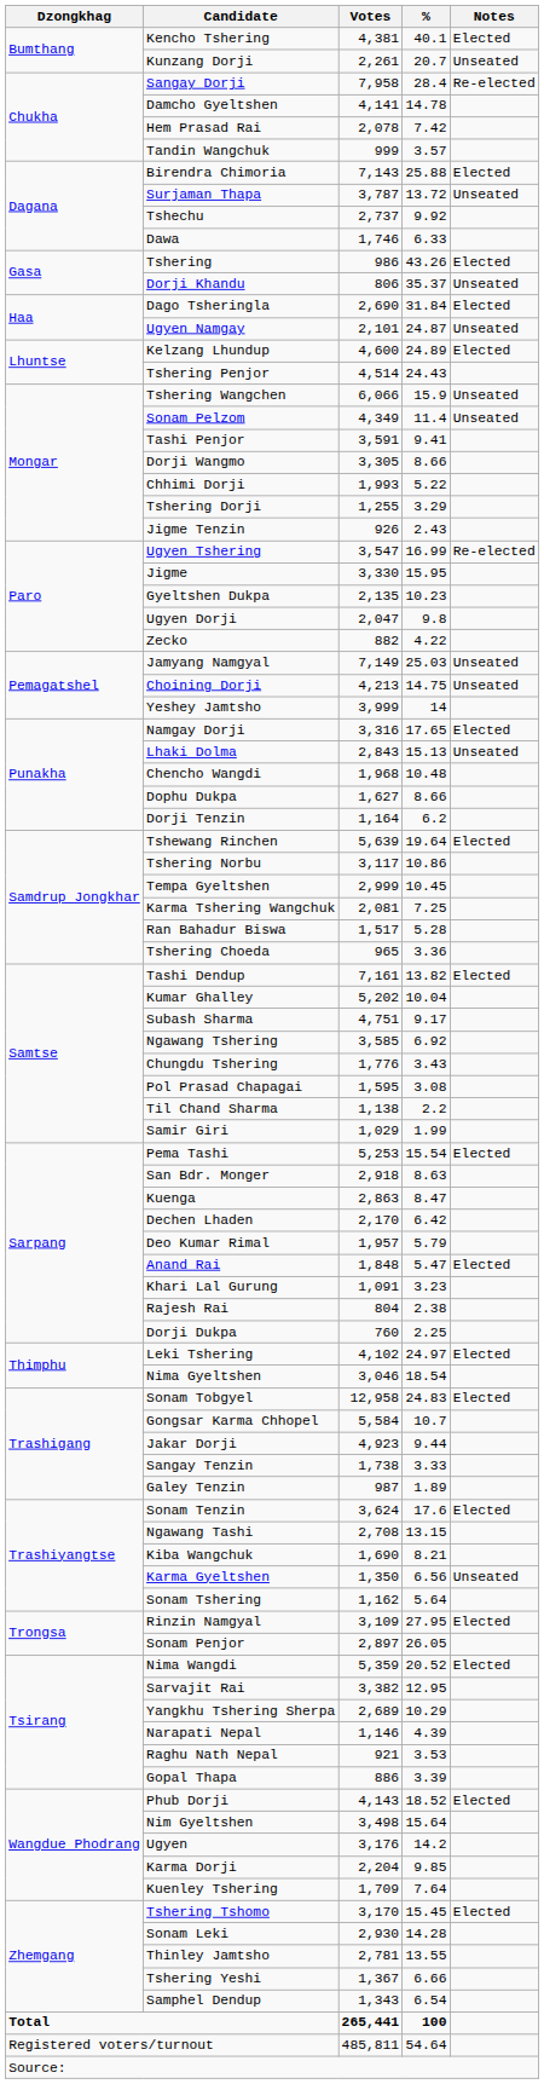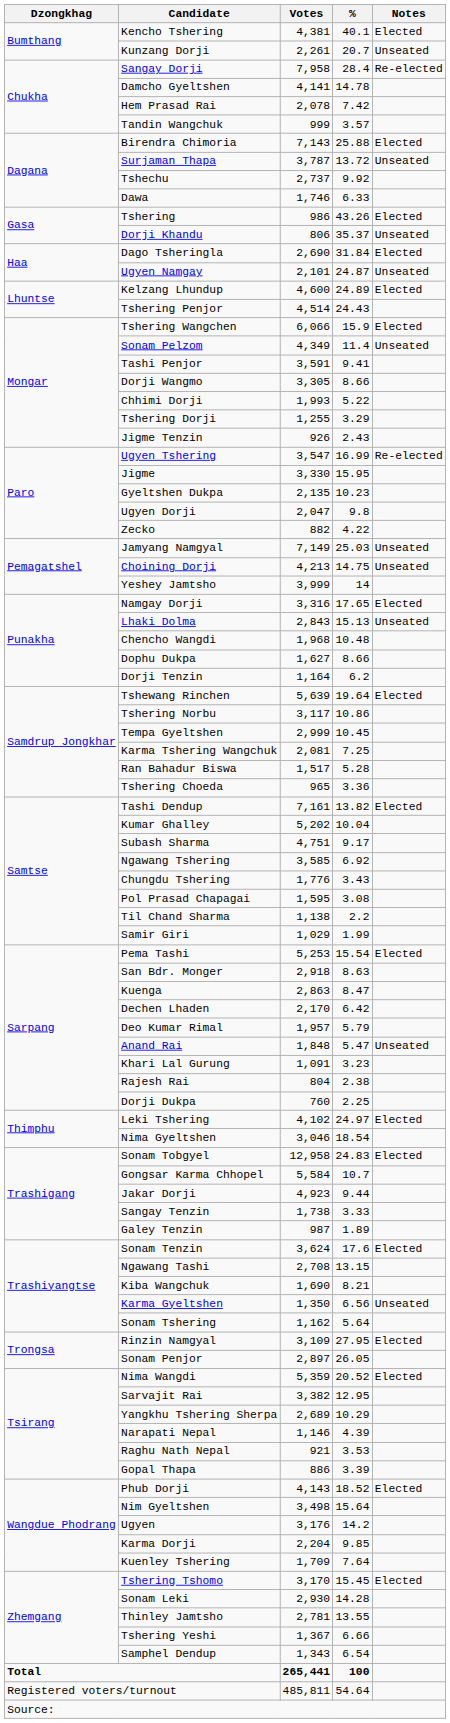Tshering Wangchen | Notes: Unseated -> Elected
Anand Rai | Notes: Elected -> Unseated
